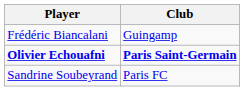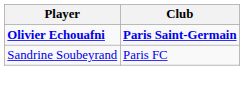- row: Frédéric Biancalani | Guingamp
